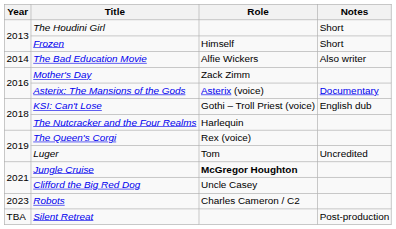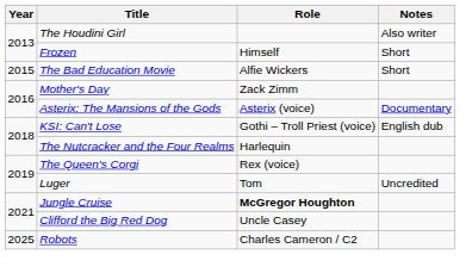The Houdini Girl | Notes: Short -> Also writer
The Bad Education Movie | Year: 2014 -> 2015
The Bad Education Movie | Notes: Also writer -> Short
Robots | Year: 2023 -> 2025
- row: TBA | Silent Retreat | Post-production
